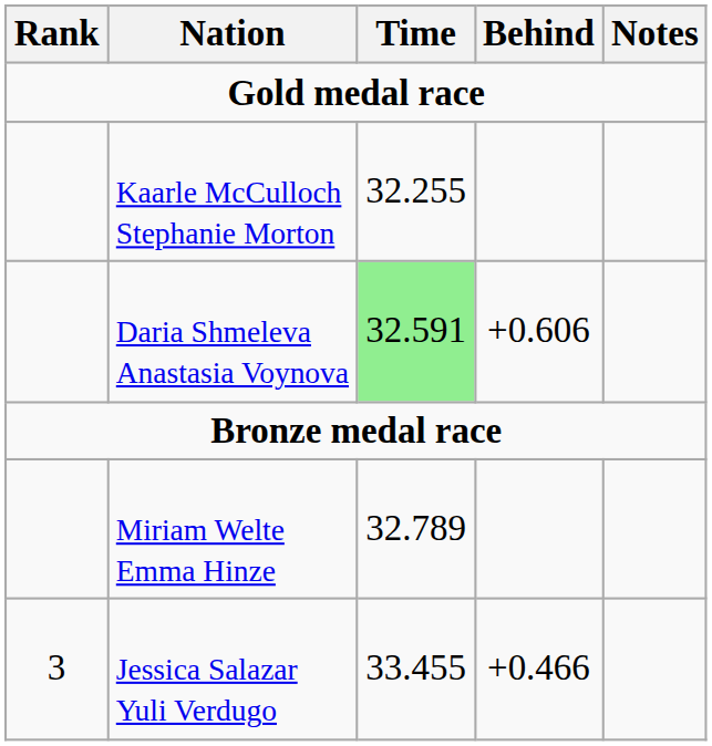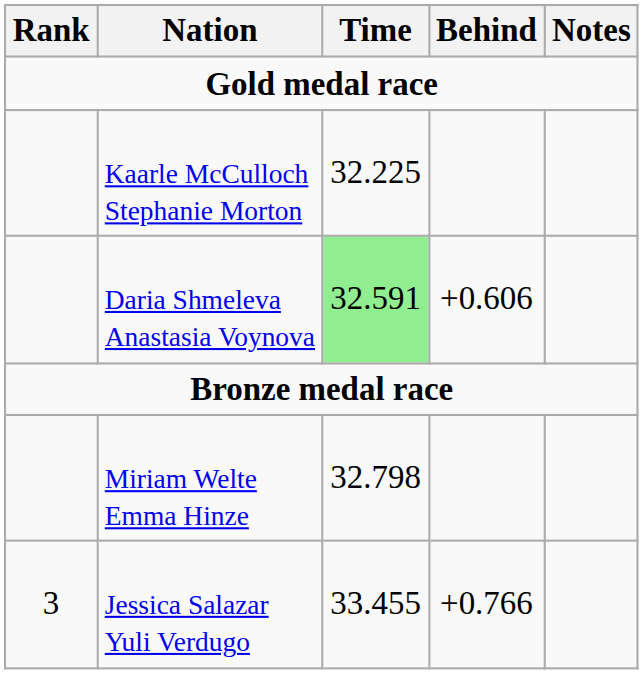Kaarle McCulloch Stephanie Morton | Time: 32.255 -> 32.225
Miriam Welte Emma Hinze | Time: 32.789 -> 32.798
Jessica Salazar Yuli Verdugo | Behind: +0.466 -> +0.766
